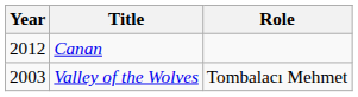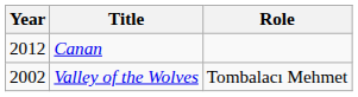Valley of the Wolves | Year: 2003 -> 2002
